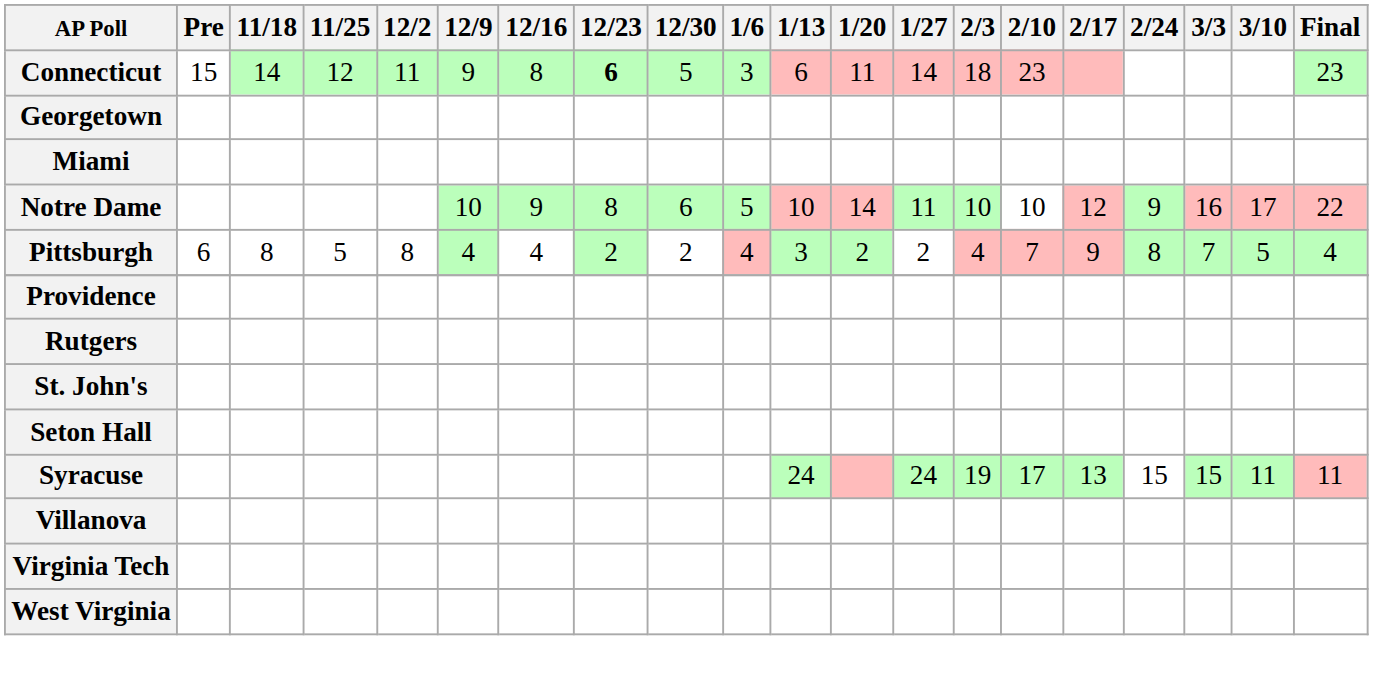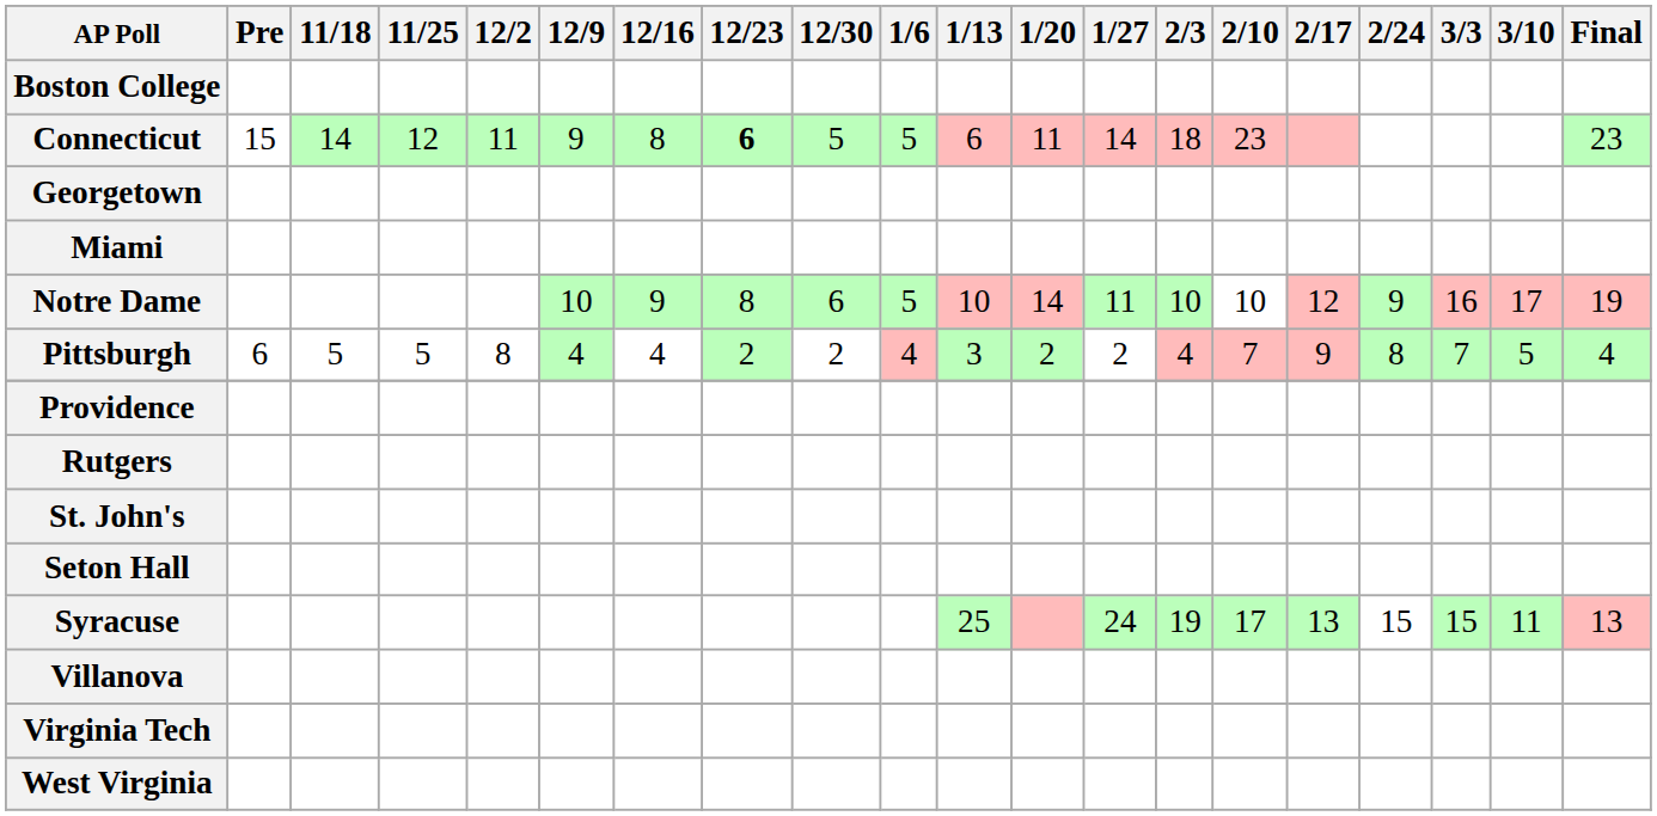+ row: Boston College
Connecticut | 1/6: 3 -> 5
Notre Dame | Final: 22 -> 19
Pittsburgh | 11/18: 8 -> 5
Syracuse | 1/13: 24 -> 25
Syracuse | Final: 11 -> 13
